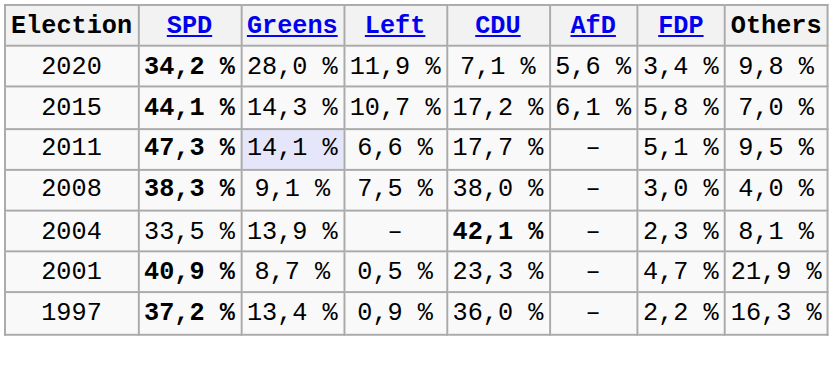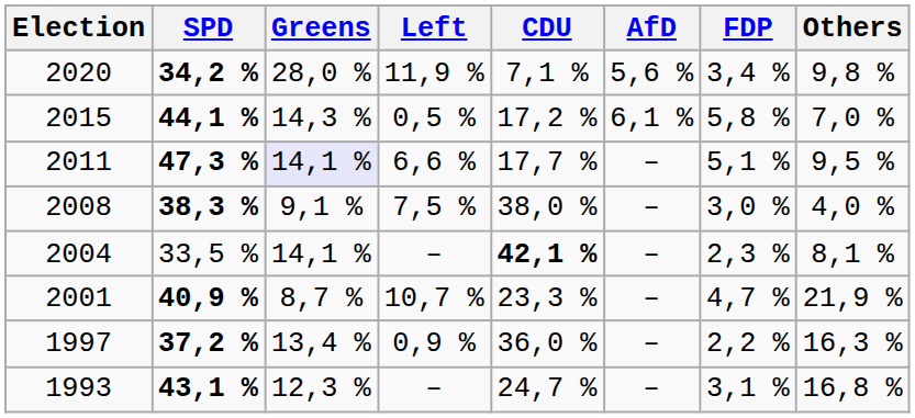2015 | Left: 10,7 % -> 0,5 %
2004 | Greens: 13,9 % -> 14,1 %
2001 | Left: 0,5 % -> 10,7 %
+ row: 1993 | 43,1 % | 12,3 % | – | 24,7 % | – | 3,1 % | 16,8 %
